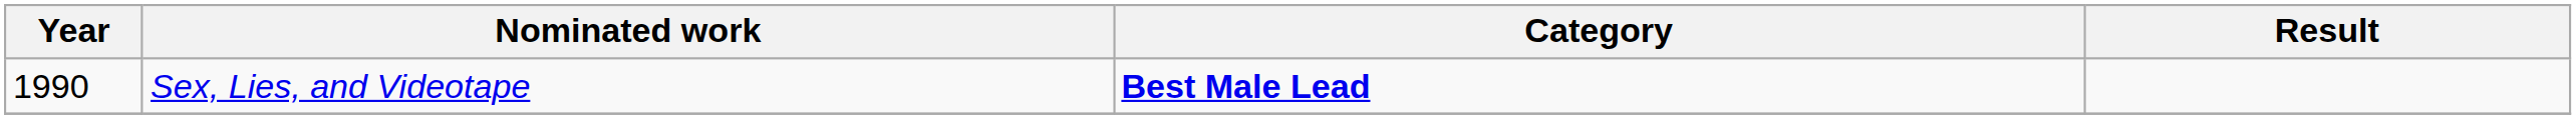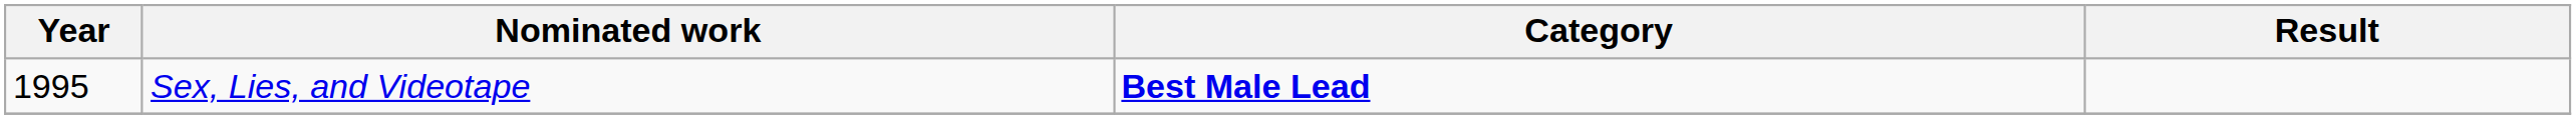Sex, Lies, and Videotape | Year: 1990 -> 1995
